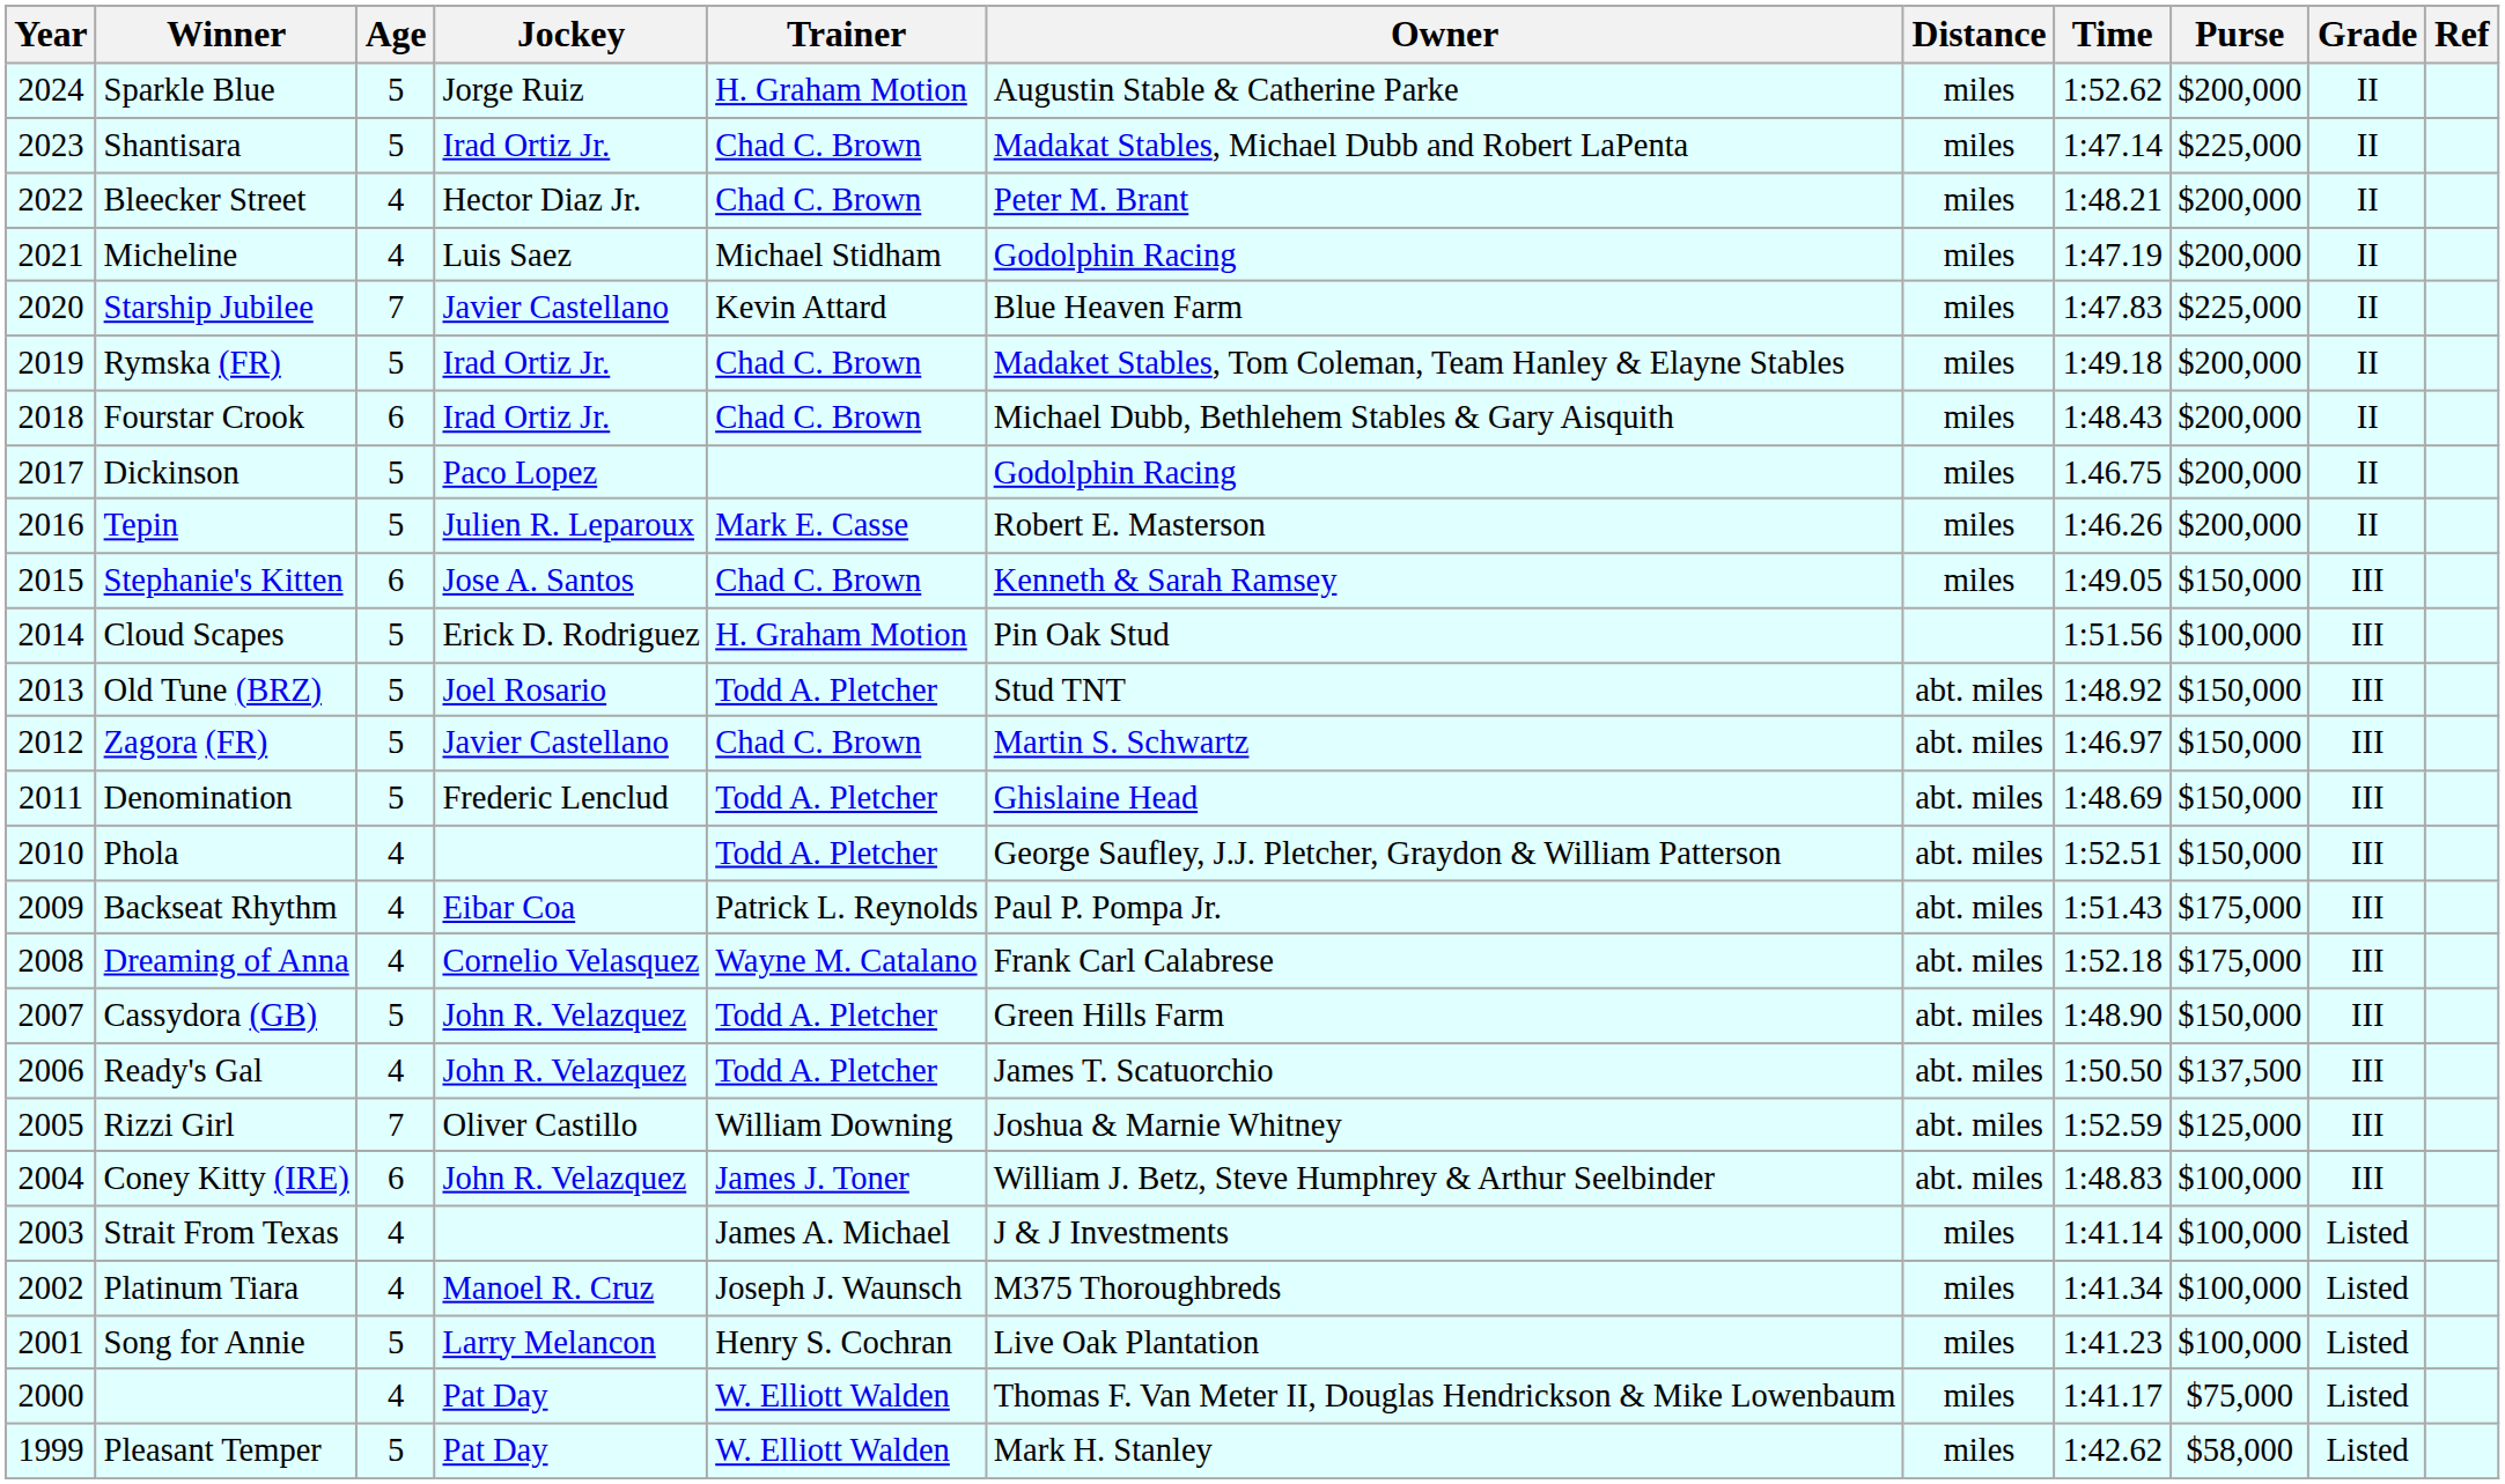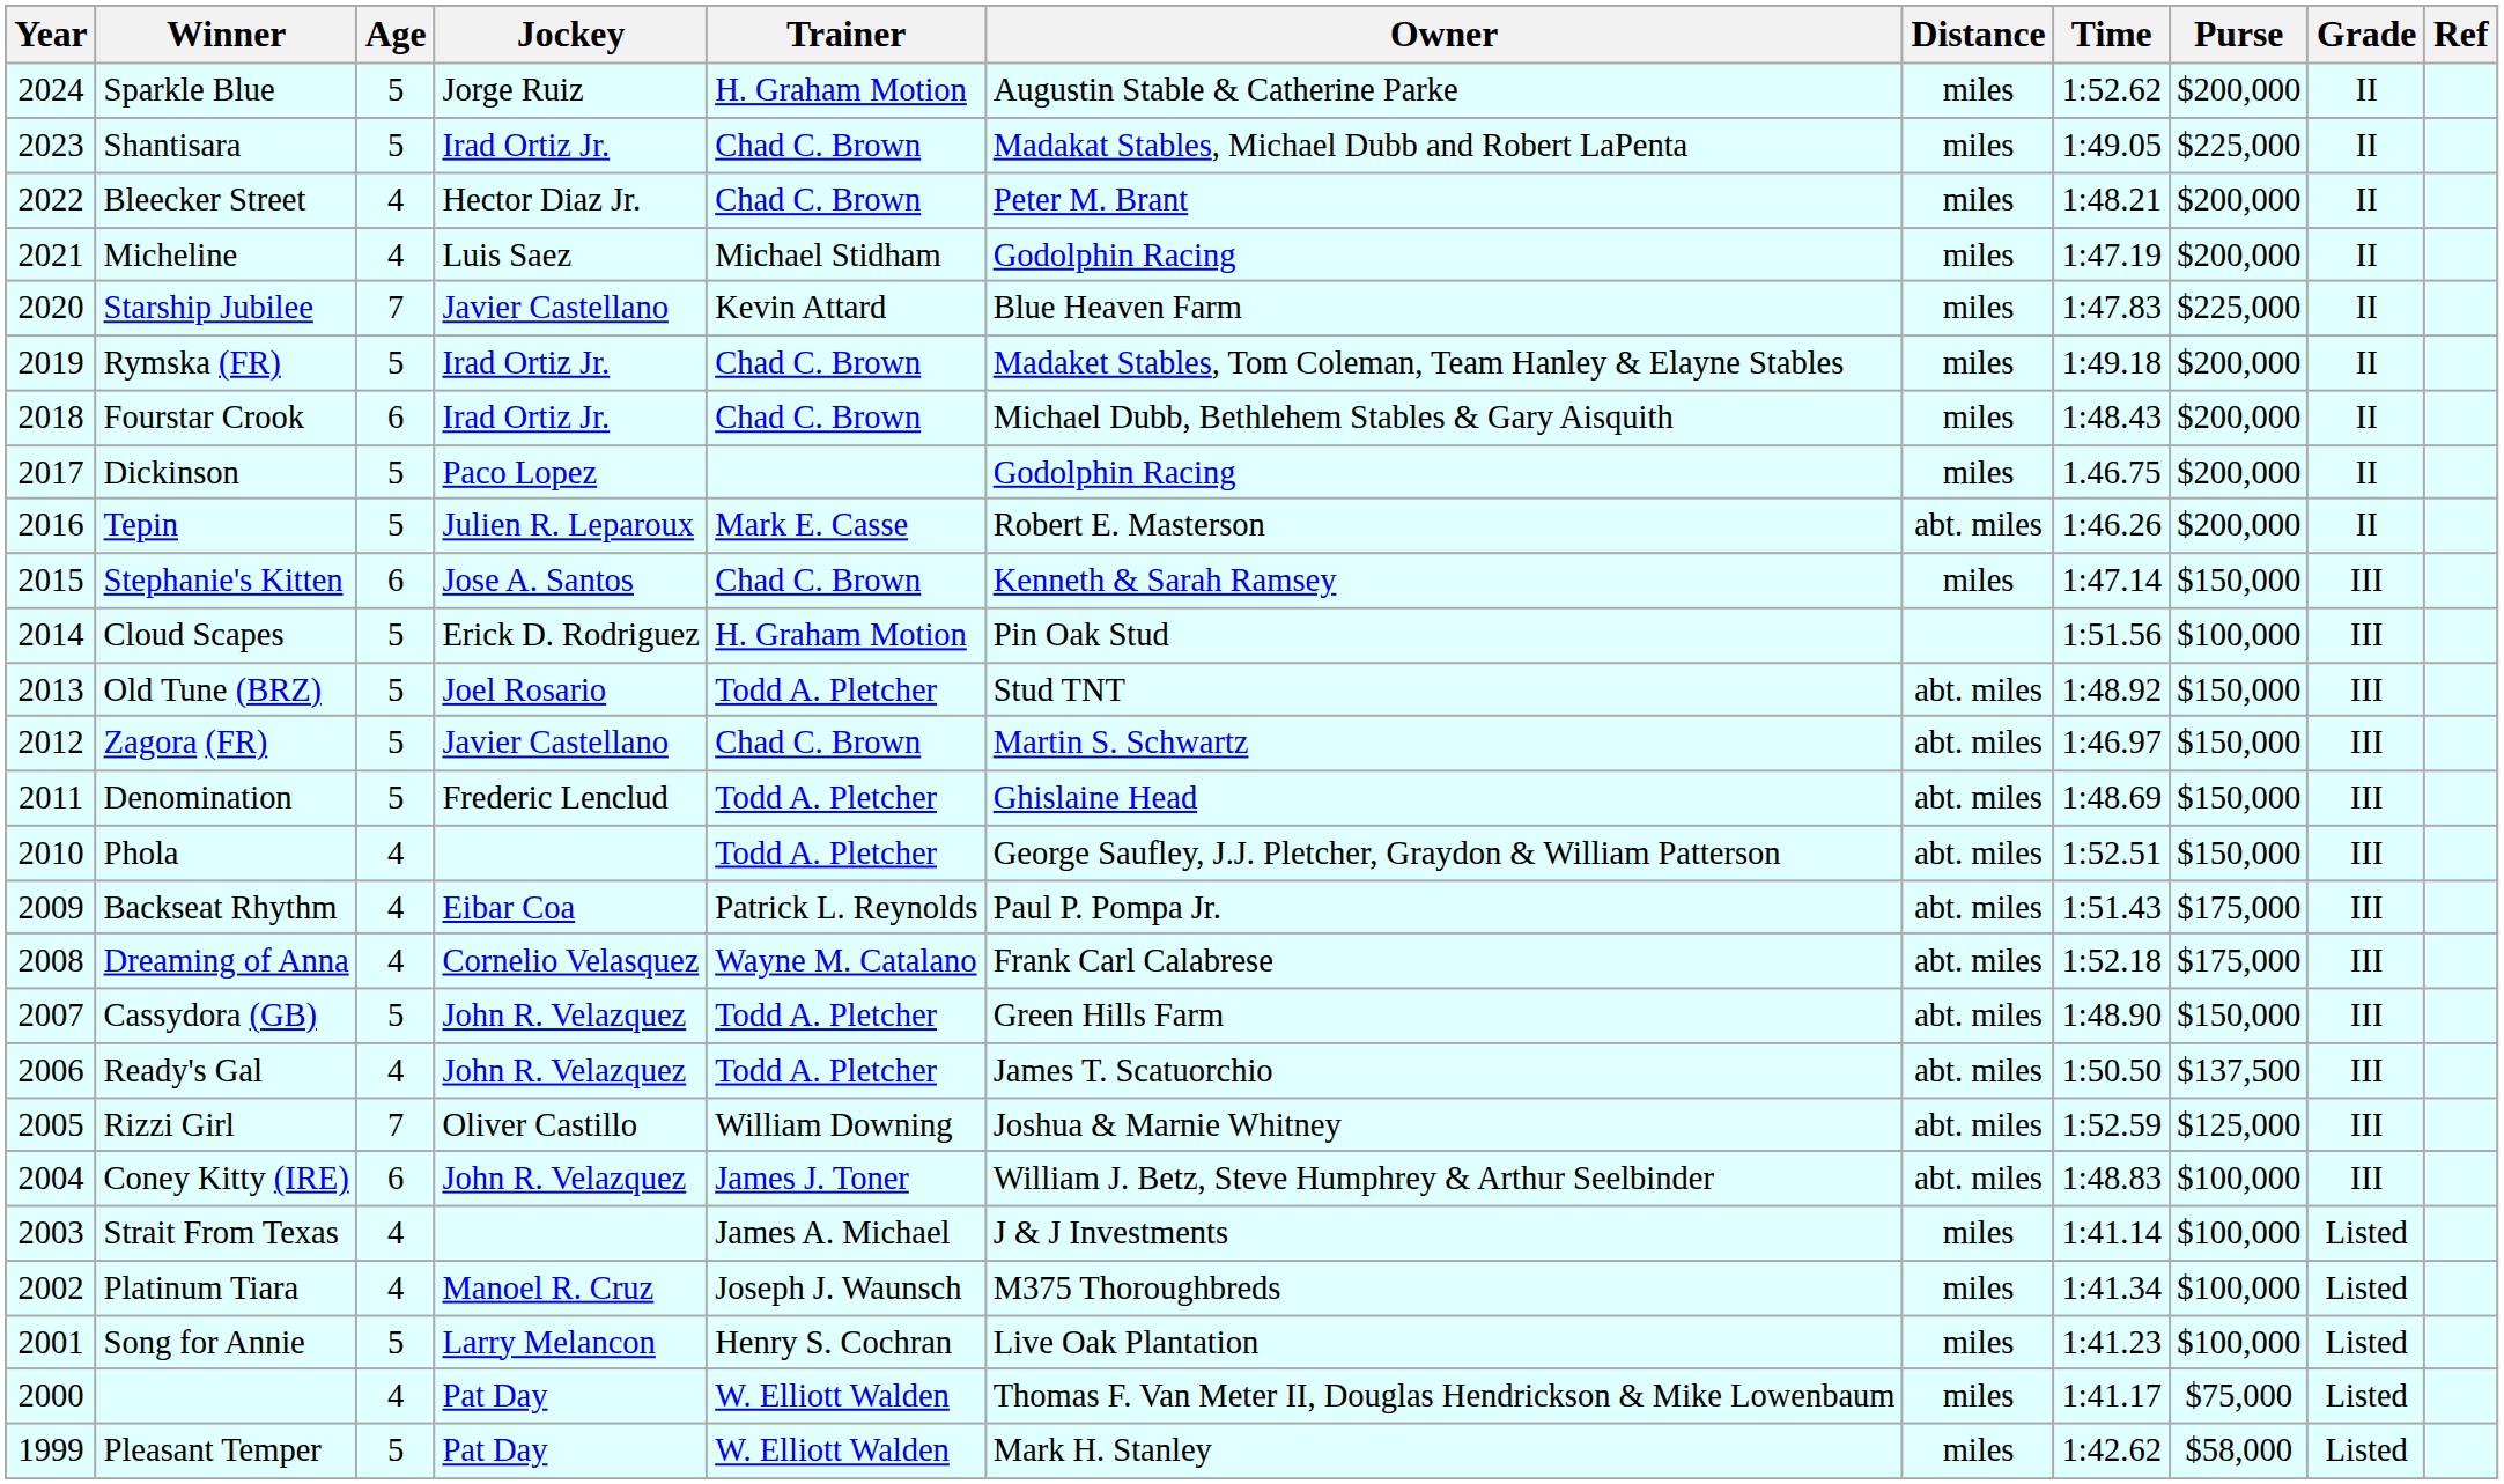Shantisara | Time: 1:47.14 -> 1:49.05
Tepin | Distance: miles -> abt. miles
Stephanie's Kitten | Time: 1:49.05 -> 1:47.14
